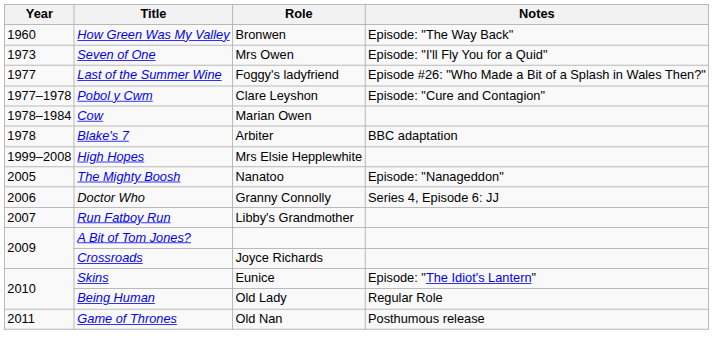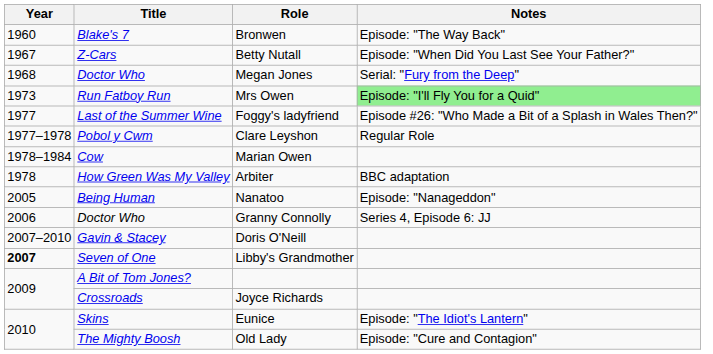Bronwen | Title: How Green Was My Valley -> Blake's 7
+ row: 1967 | Z-Cars | Betty Nutall | Episode: "When Did You Last See Your Father?"
+ row: 1968 | Doctor Who | Megan Jones | Serial: "Fury from the Deep"
Mrs Owen | Title: Seven of One -> Run Fatboy Run
Mrs Owen | Notes: no background -> lightgreen background
Clare Leyshon | Notes: Episode: "Cure and Contagion" -> Regular Role
Arbiter | Title: Blake's 7 -> How Green Was My Valley
- row: 1999–2008 | High Hopes | Mrs Elsie Hepplewhite
Nanatoo | Title: The Mighty Boosh -> Being Human
+ row: 2007–2010 | Gavin & Stacey | Doris O'Neill
Libby's Grandmother | Year: normal -> bold
Libby's Grandmother | Title: Run Fatboy Run -> Seven of One
Old Lady | Title: Being Human -> The Mighty Boosh
Old Lady | Notes: Regular Role -> Episode: "Cure and Contagion"
- row: 2011 | Game of Thrones | Old Nan | Posthumous release
